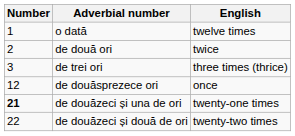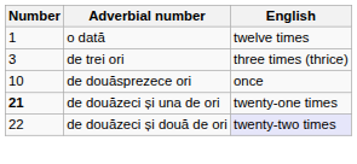- row: 2 | de două ori | twice
de douăsprezece ori | Number: 12 -> 10
de douăzeci și două de ori | English: no background -> lavender background
